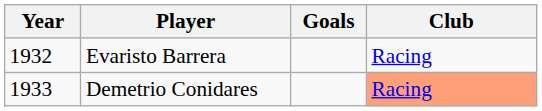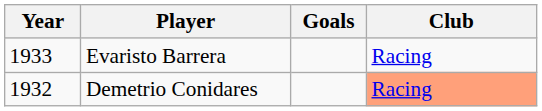Evaristo Barrera | Year: 1932 -> 1933
Demetrio Conidares | Year: 1933 -> 1932
